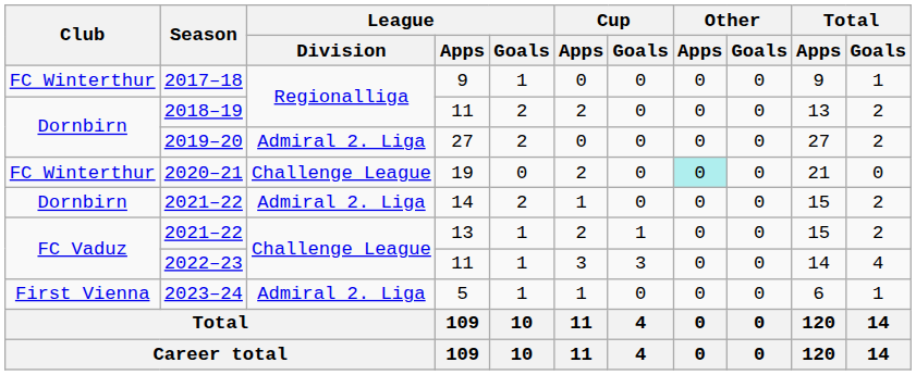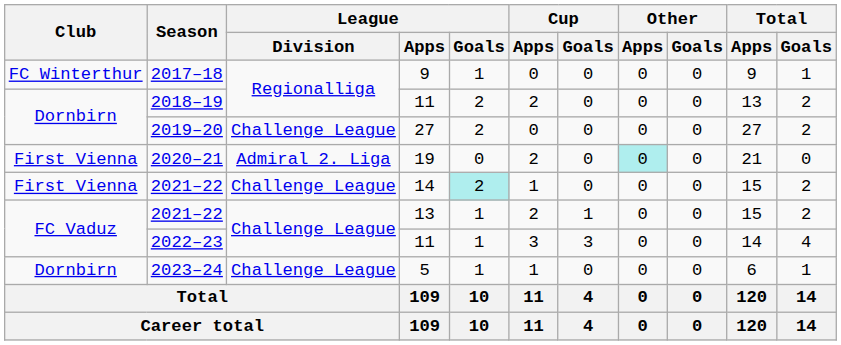2019–20 | League / Division: Admiral 2. Liga -> Challenge League
2020–21 | Club: FC Winterthur -> First Vienna
2020–21 | League / Division: Challenge League -> Admiral 2. Liga
2021–22 / 14 | Club: Dornbirn -> First Vienna
2021–22 / 14 | League / Division: Admiral 2. Liga -> Challenge League
2021–22 / 14 | League / Goals: no background -> paleturquoise background
2023–24 | Club: First Vienna -> Dornbirn
2023–24 | League / Division: Admiral 2. Liga -> Challenge League
